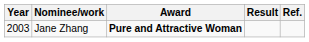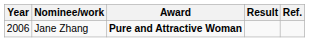Jane Zhang | Year: 2003 -> 2006
